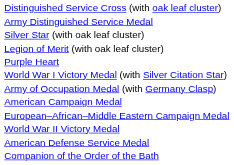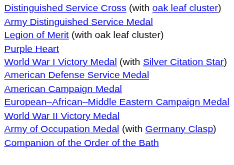- row: Silver Star (with oak leaf cluster)
rows swapped: American Defense Service Medal <-> Army of Occupation Medal (with Germany Clasp)
